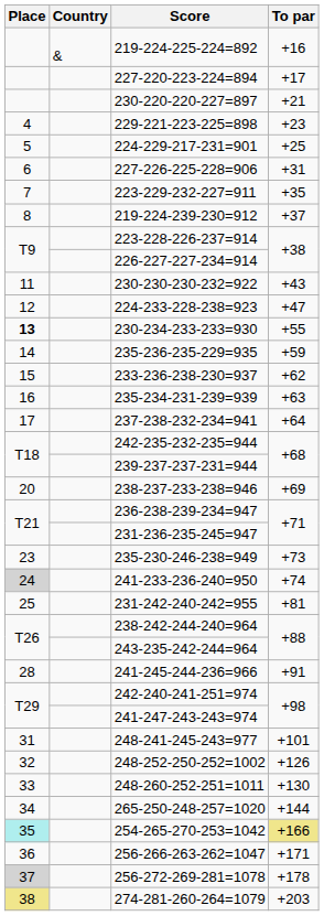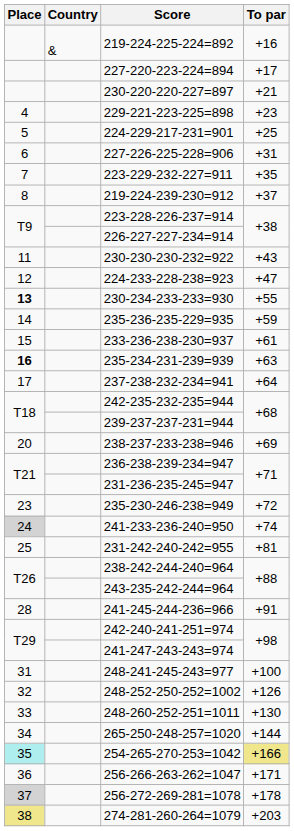233-236-238-230=937 | To par: +62 -> +61
235-234-231-239=939 | Place: normal -> bold
235-230-246-238=949 | To par: +73 -> +72
248-241-245-243=977 | To par: +101 -> +100
